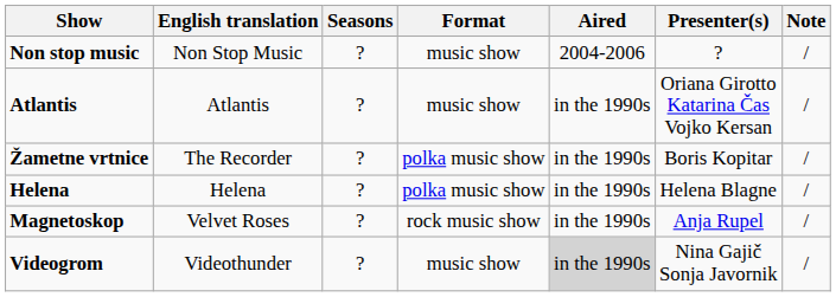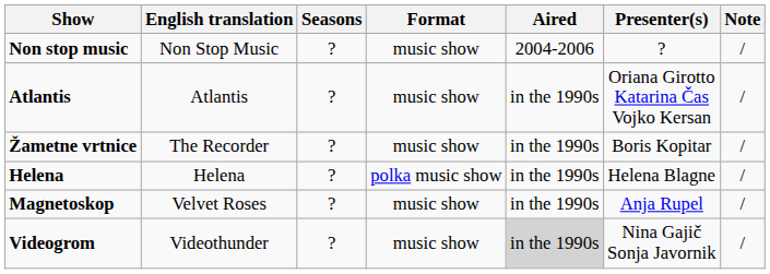Žametne vrtnice | Format: polka music show -> music show
Magnetoskop | Format: rock music show -> music show
